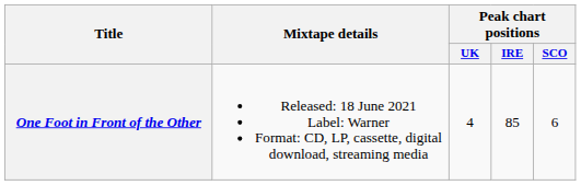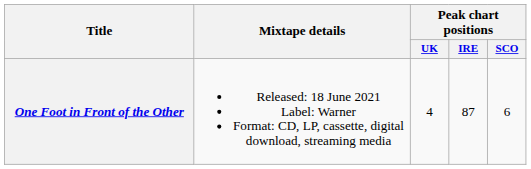One Foot in Front of the Other | Peak chart positions / IRE: 85 -> 87
